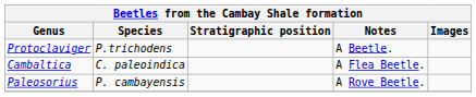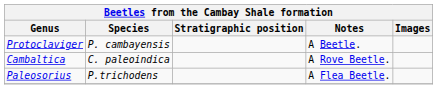Protoclaviger | Species: P.trichodens -> P. cambayensis
Cambaltica | Notes: A Flea Beetle. -> A Rove Beetle.
Paleosorius | Species: P. cambayensis -> P.trichodens
Paleosorius | Notes: A Rove Beetle. -> A Flea Beetle.
